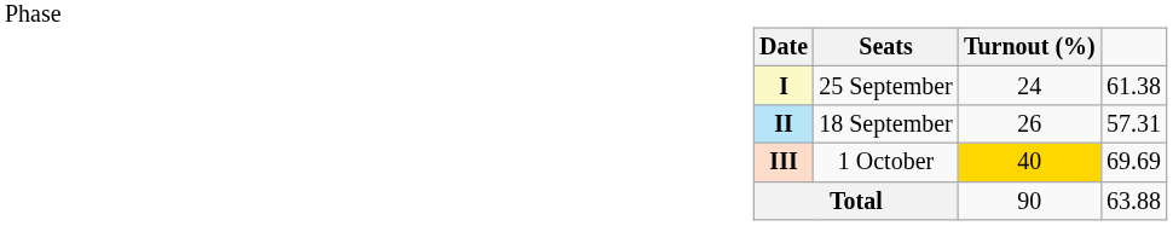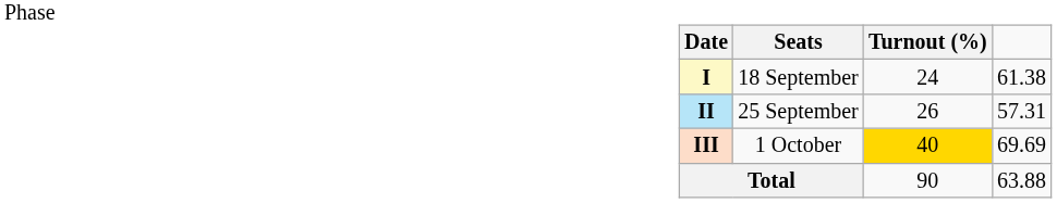I | Date: 25 September -> 18 September
II | Date: 18 September -> 25 September
